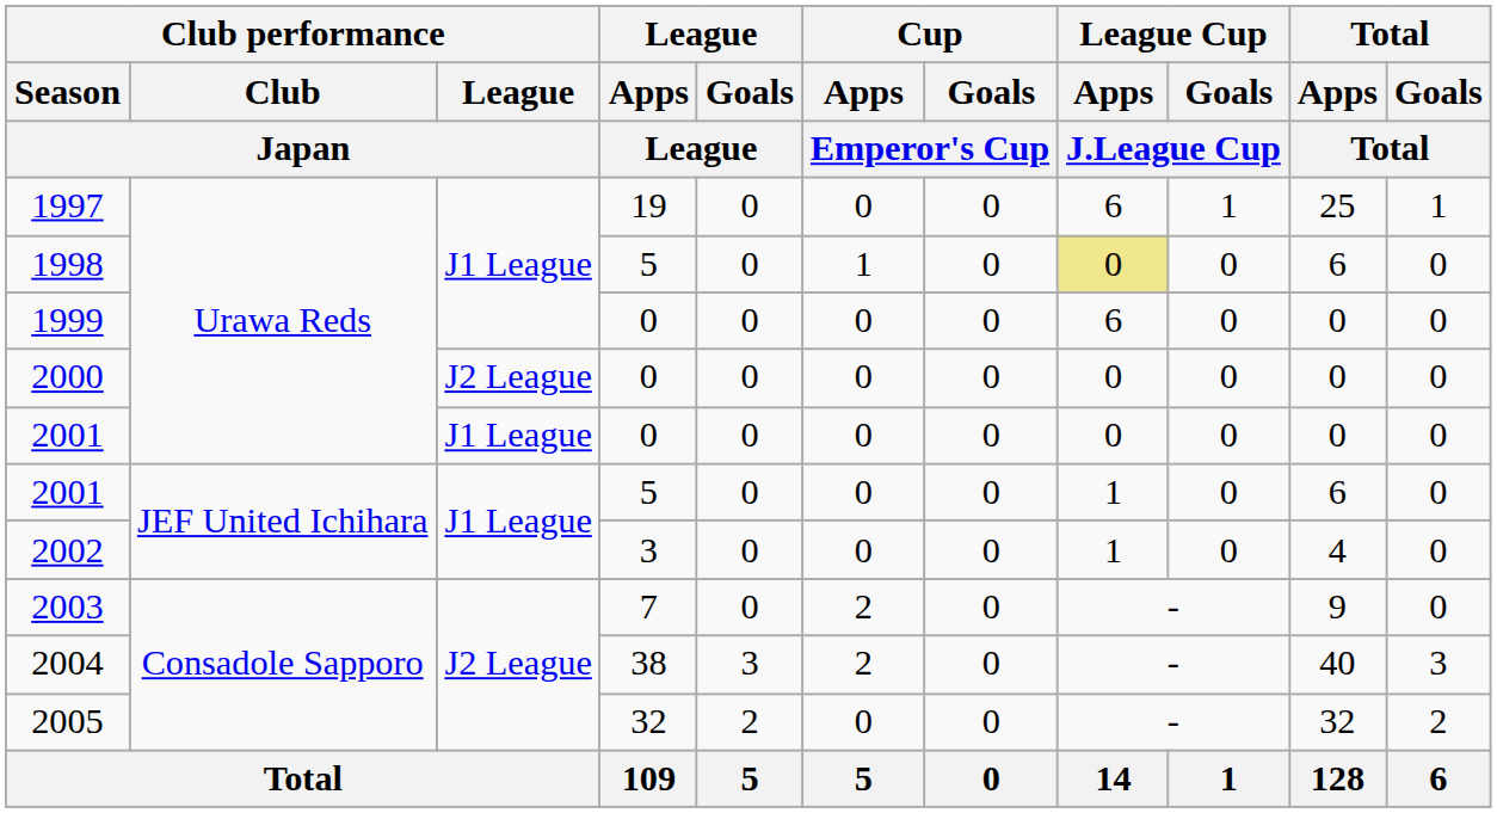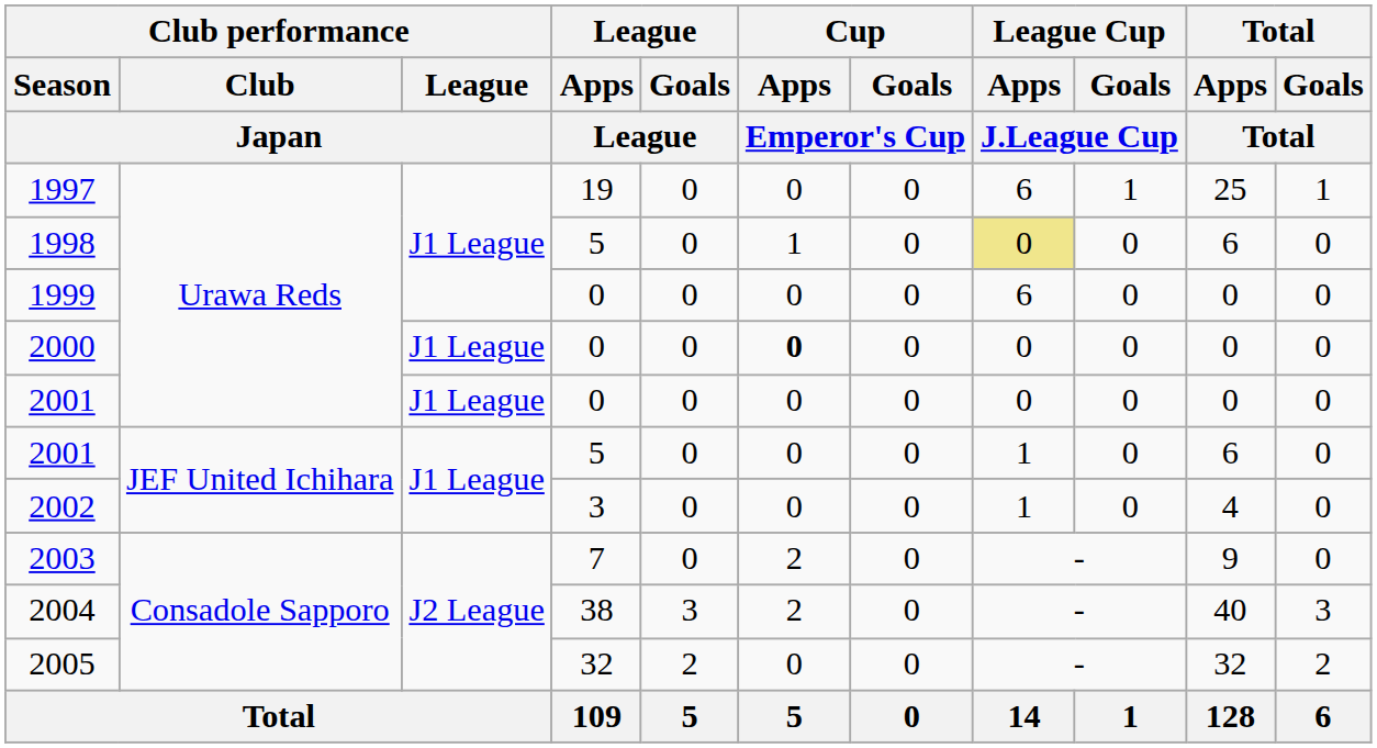2000 | Club performance / League / Japan: J2 League -> J1 League
2000 | Cup / Apps / Emperor's Cup: normal -> bold
